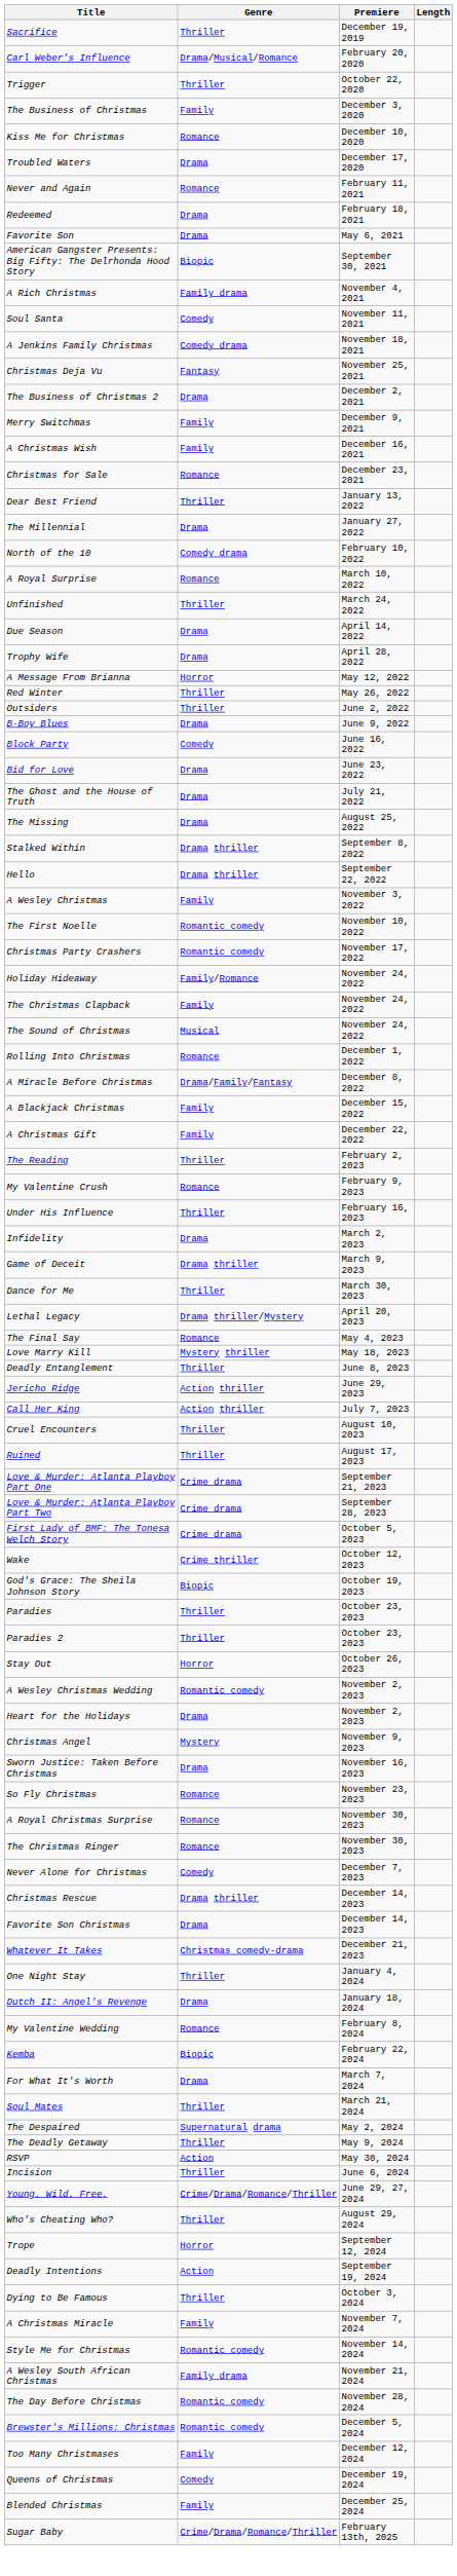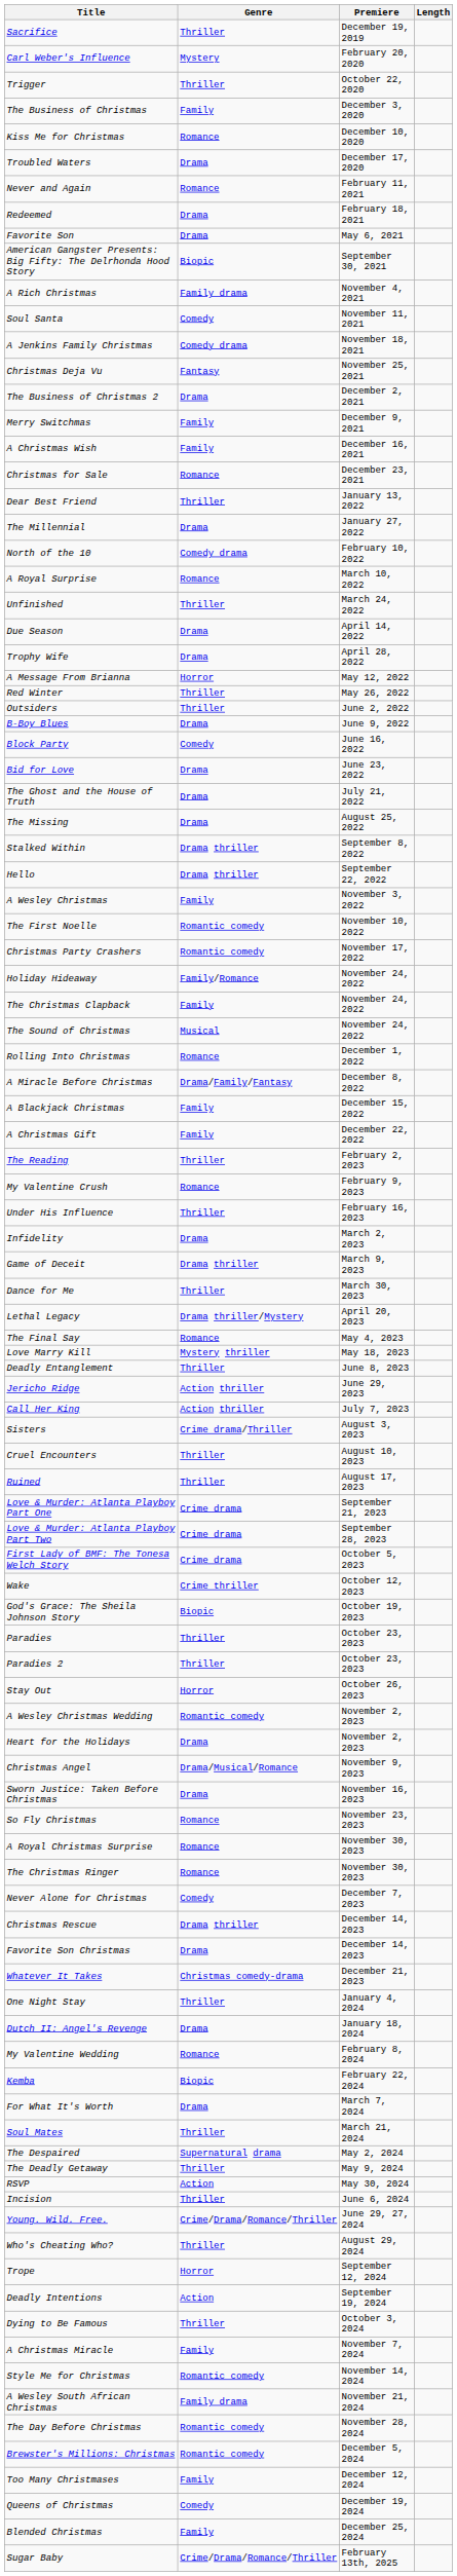Carl Weber's Influence | Genre: Drama/Musical/Romance -> Mystery
+ row: Sisters | Crime drama/Thriller | August 3, 2023
Christmas Angel | Genre: Mystery -> Drama/Musical/Romance
